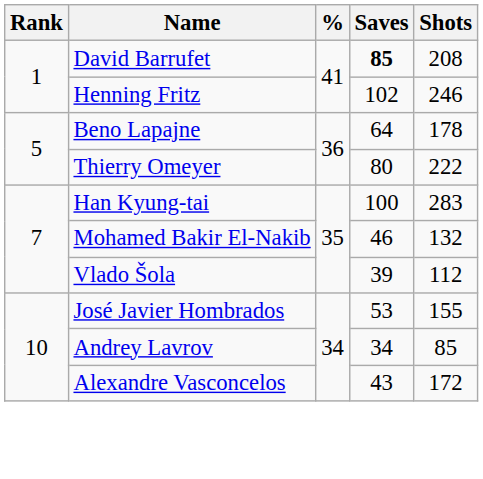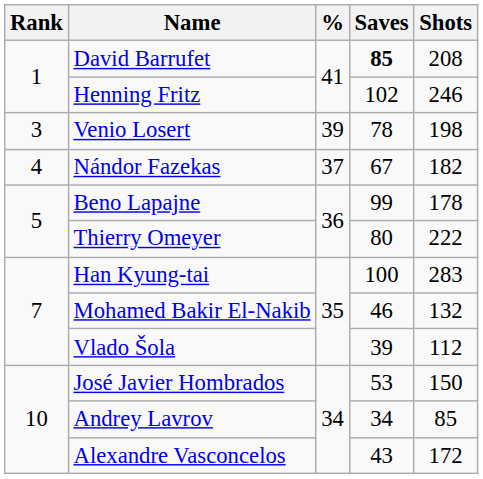+ row: 3 | Venio Losert | 39 | 78 | 198
+ row: 4 | Nándor Fazekas | 37 | 67 | 182
Beno Lapajne | Saves: 64 -> 99
José Javier Hombrados | Shots: 155 -> 150
